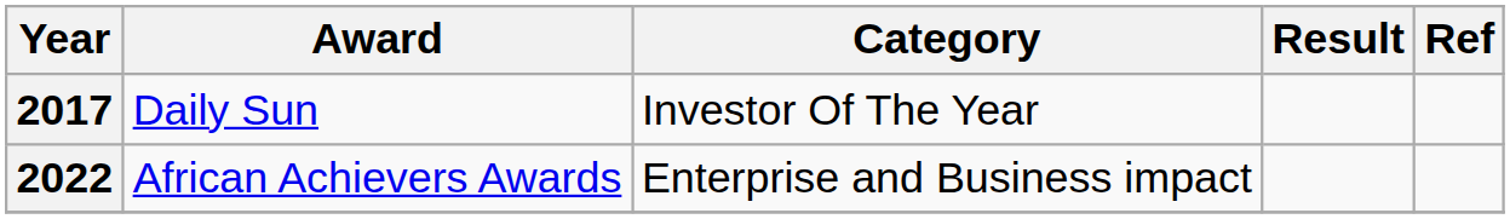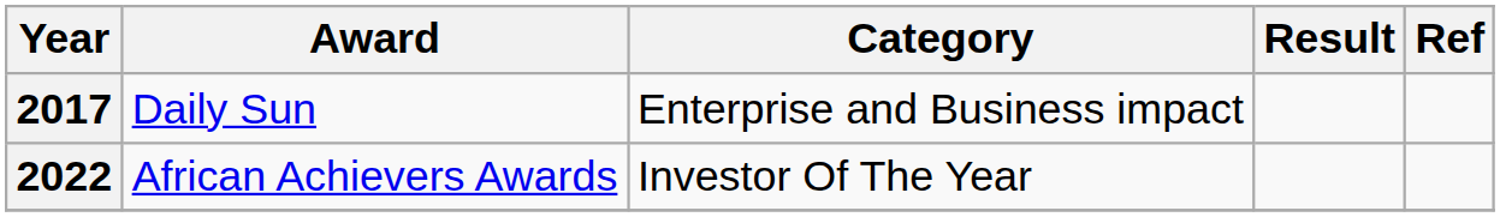2017 | Category: Investor Of The Year -> Enterprise and Business impact
2022 | Category: Enterprise and Business impact -> Investor Of The Year
